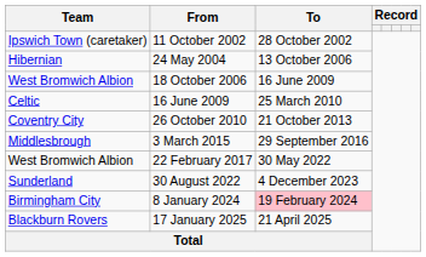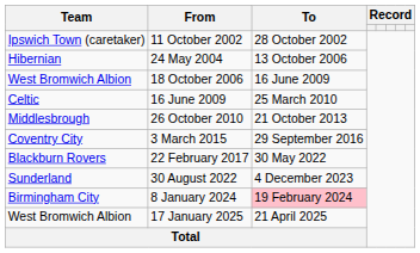26 October 2010 | Team: Coventry City -> Middlesbrough
3 March 2015 | Team: Middlesbrough -> Coventry City
22 February 2017 | Team: West Bromwich Albion -> Blackburn Rovers
17 January 2025 | Team: Blackburn Rovers -> West Bromwich Albion
